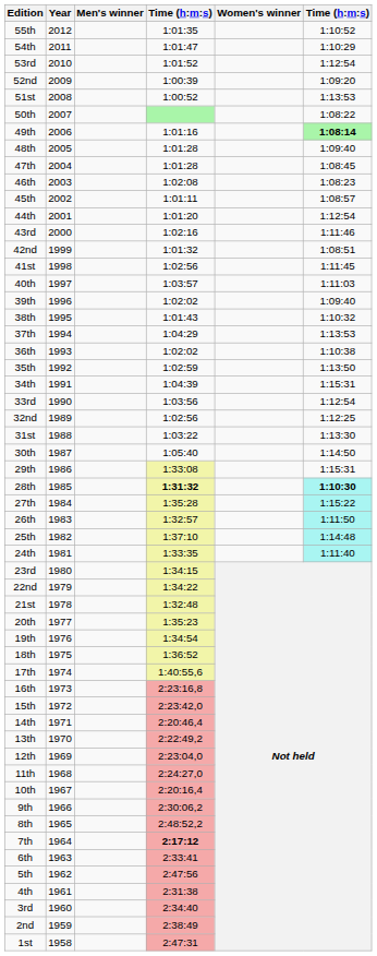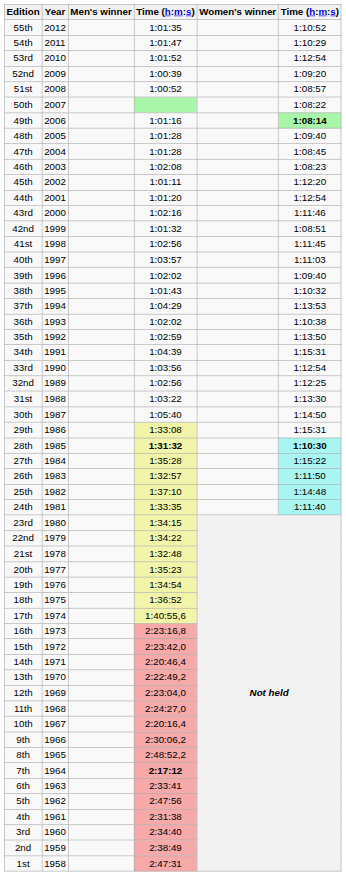51st | column 6: 1:13:53 -> 1:08:57
45th | column 6: 1:08:57 -> 1:12:20
